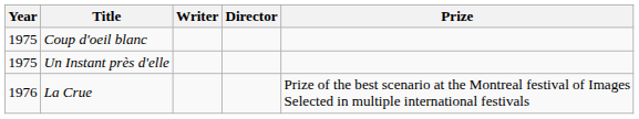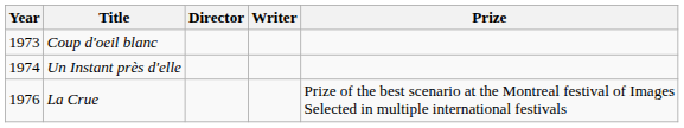columns swapped: Director <-> Writer
Coup d'oeil blanc | Year: 1975 -> 1973
Un Instant près d'elle | Year: 1975 -> 1974
